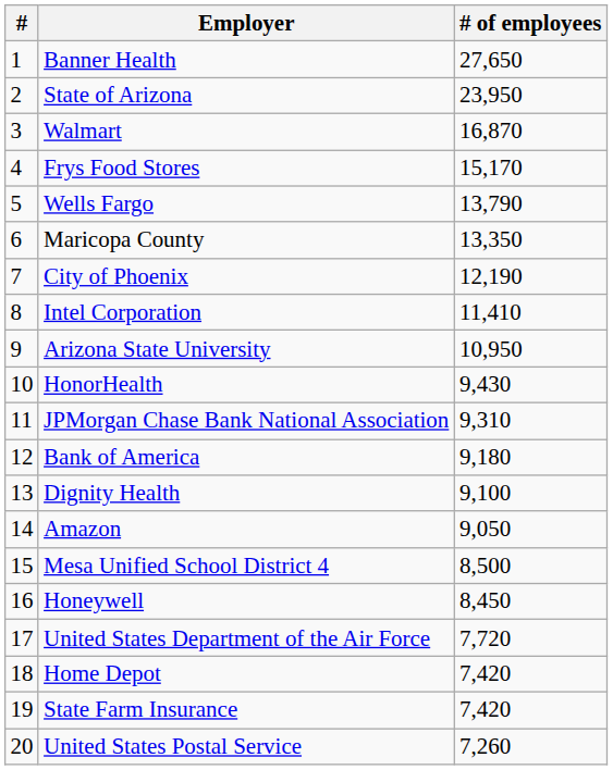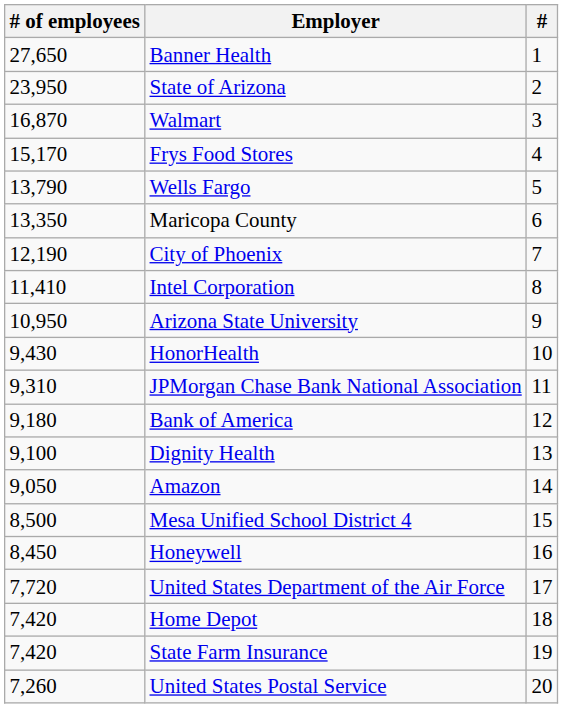columns swapped: # <-> # of employees
